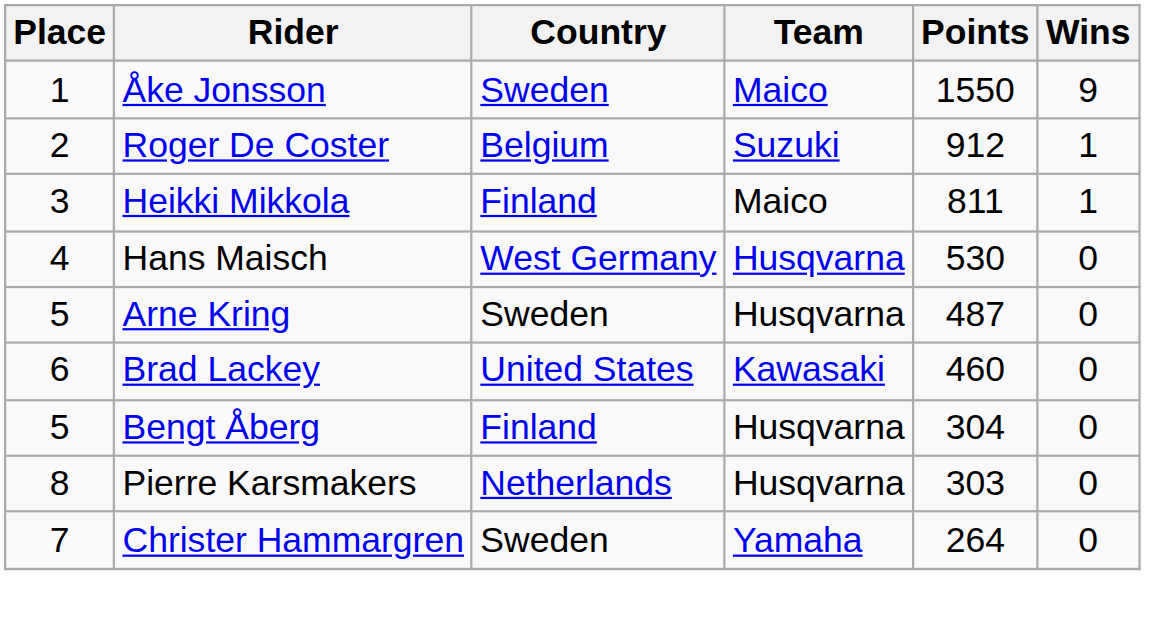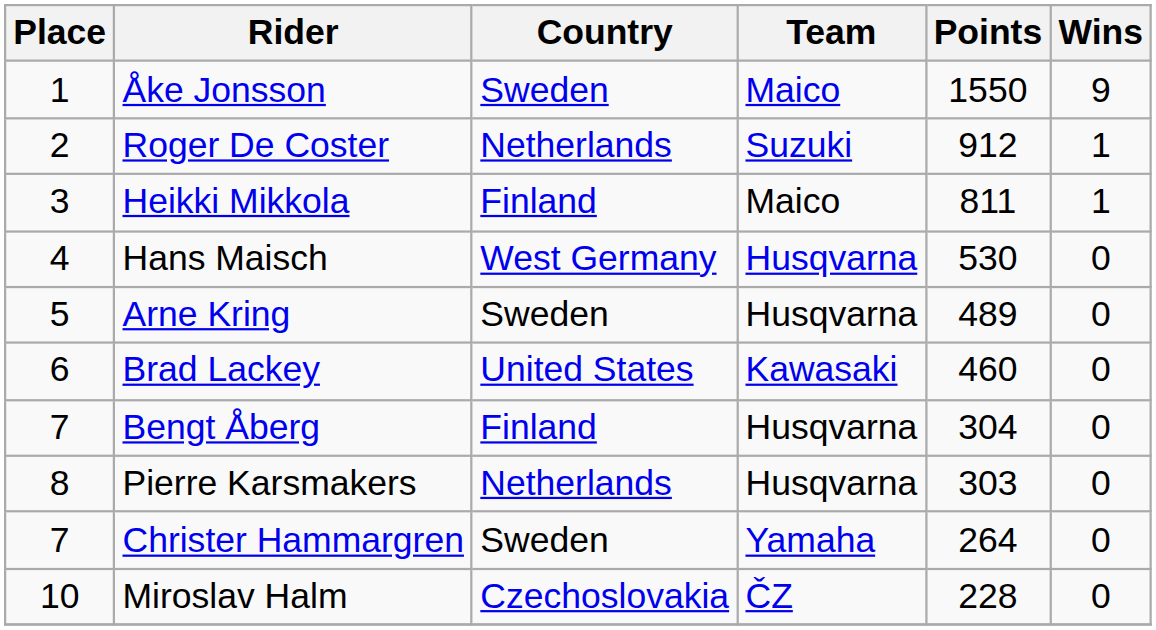Roger De Coster | Country: Belgium -> Netherlands
Arne Kring | Points: 487 -> 489
Bengt Åberg | Place: 5 -> 7
+ row: 10 | Miroslav Halm | Czechoslovakia | ČZ | 228 | 0
